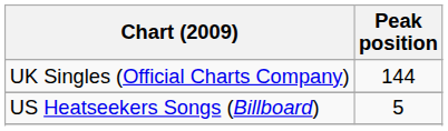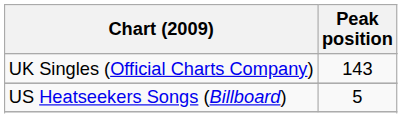UK Singles (Official Charts Company) | Peak position: 144 -> 143
